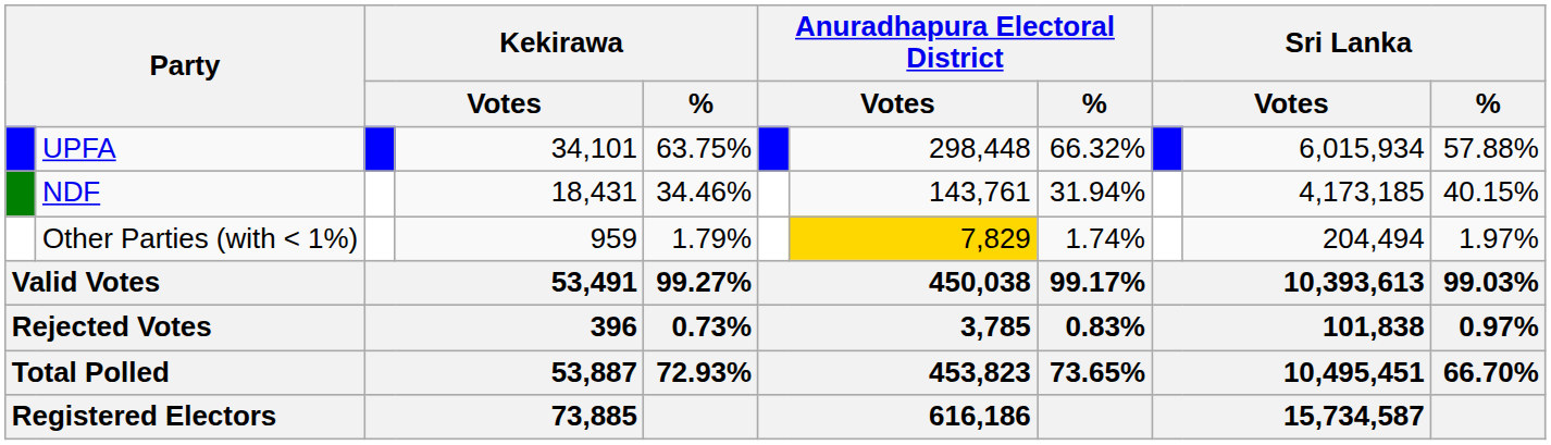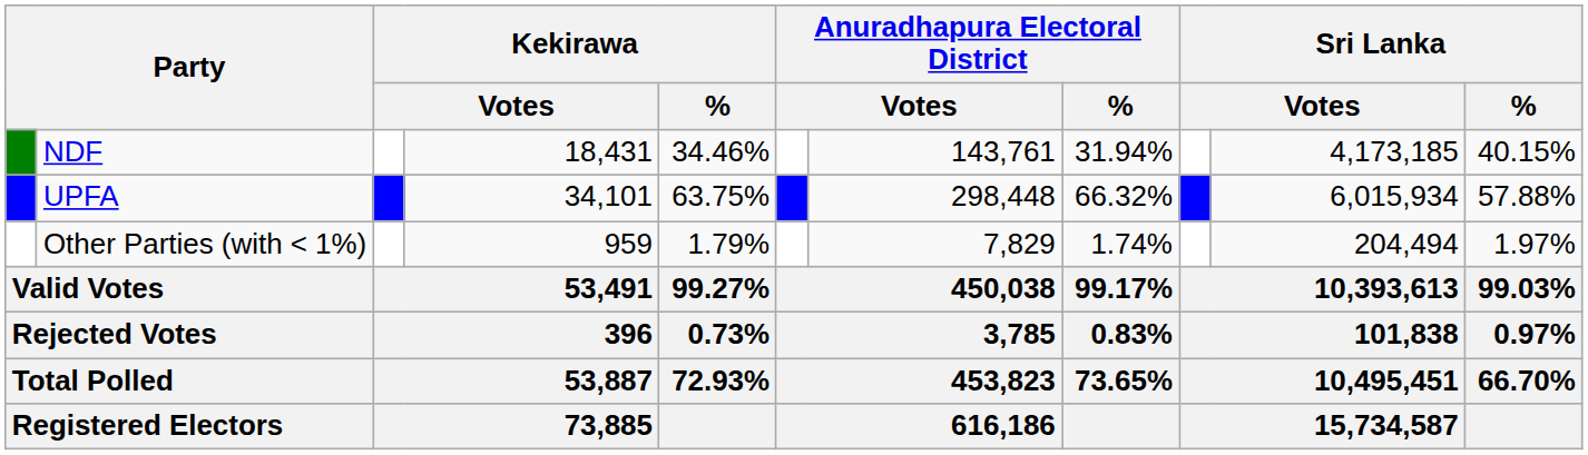rows swapped: UPFA <-> NDF
Other Parties (with < 1%) | column 7: gold background -> no background
